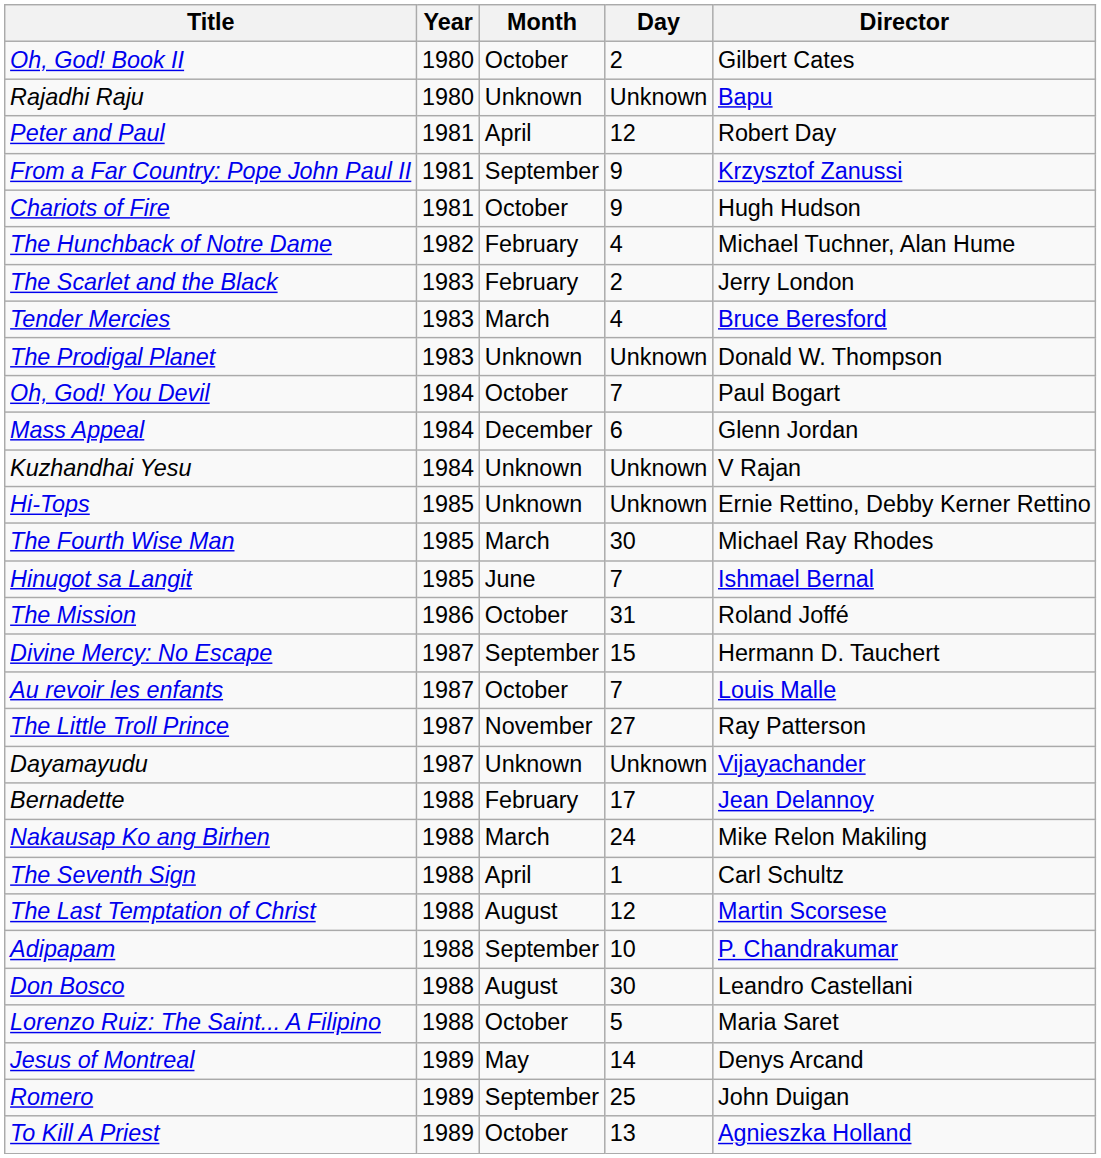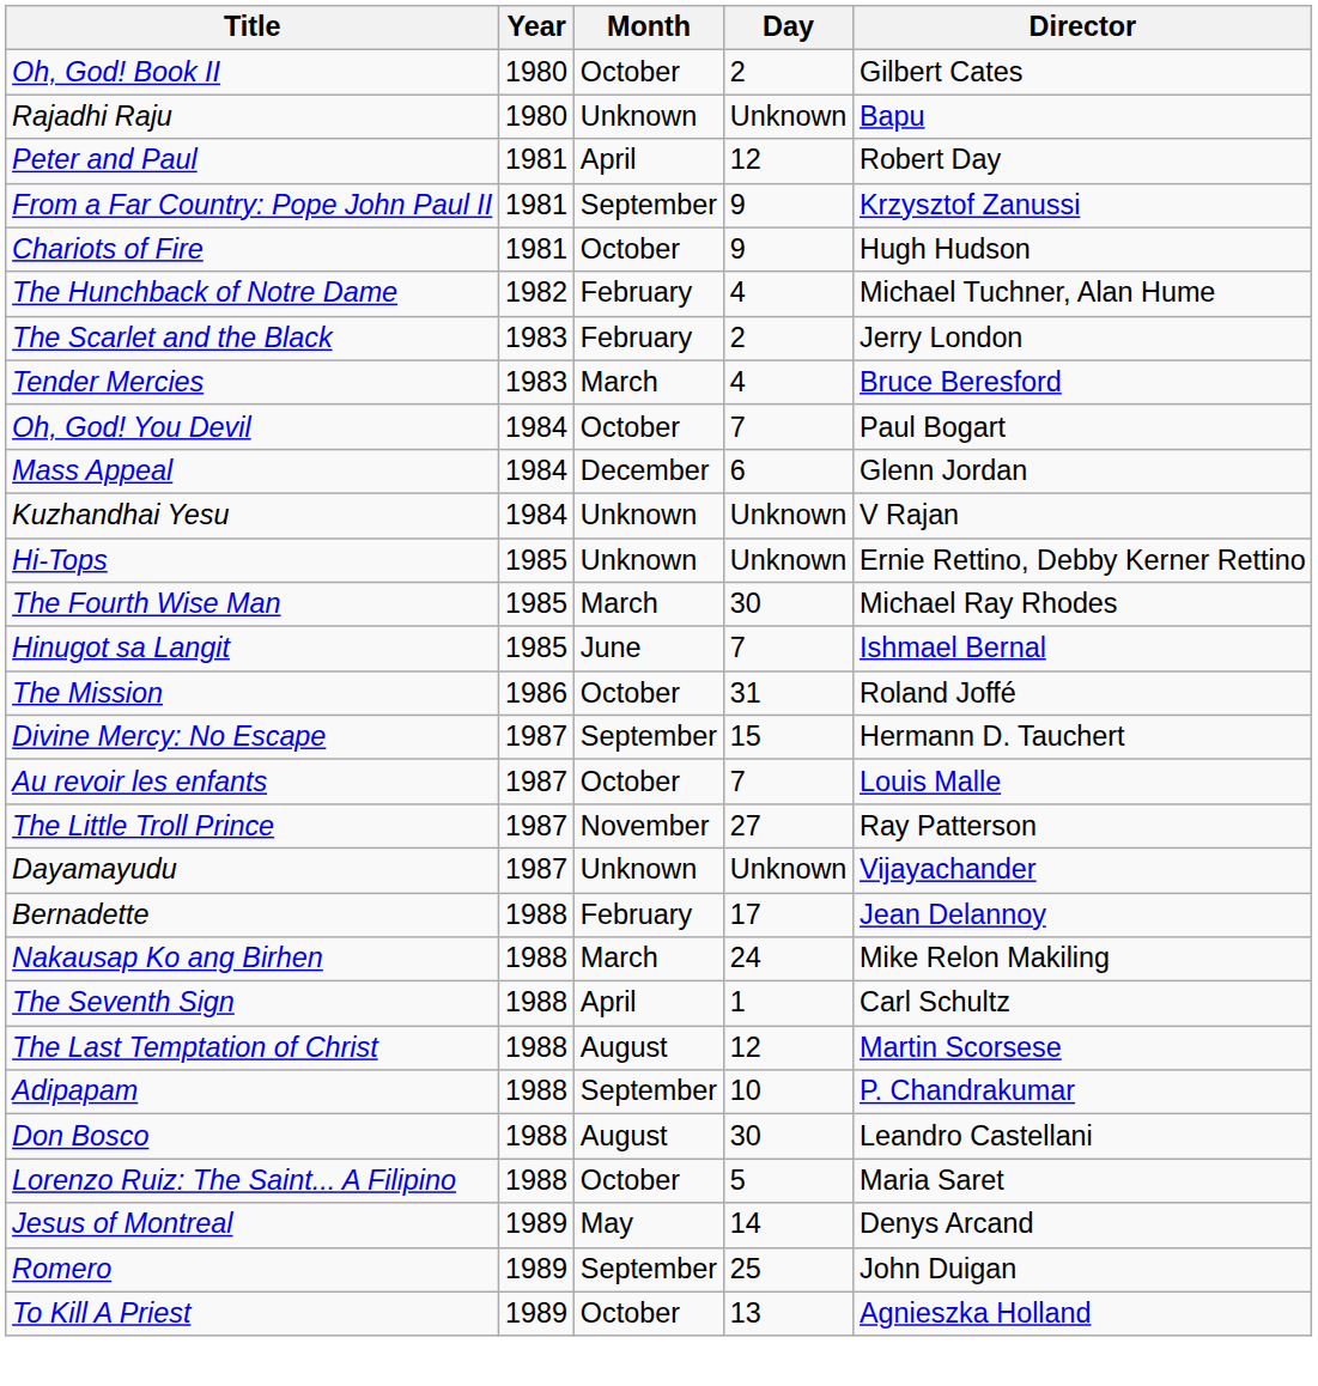- row: The Prodigal Planet | 1983 | Unknown | Unknown | Donald W. Thompson
